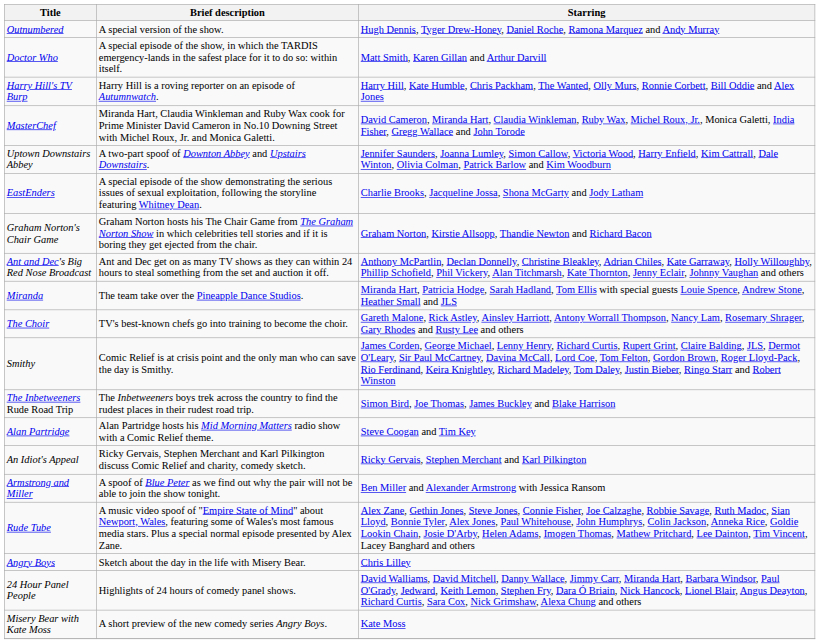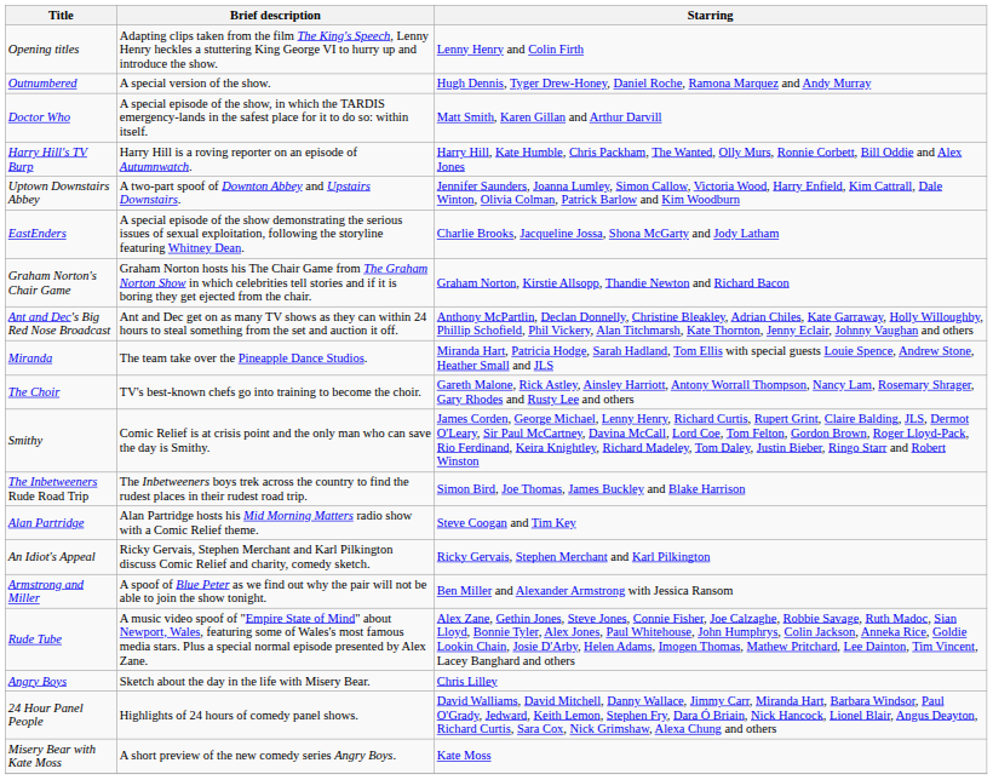+ row: Opening titles | Adapting clips taken from the film The King's Speech, Lenny Henry heckles a stuttering King George VI to hurry up and introduce the show. | Lenny Henry and Colin Firth
- row: MasterChef | Miranda Hart, Claudia Winkleman and Ruby Wax cook for Prime Minister David Cameron in No.10 Downing Street with Michel Roux, Jr. and Monica Galetti. | David Cameron, Miranda Hart, Claudia Winkleman, Ruby Wax, Michel Roux, Jr., Monica Galetti, India Fisher, Gregg Wallace and John Torode
